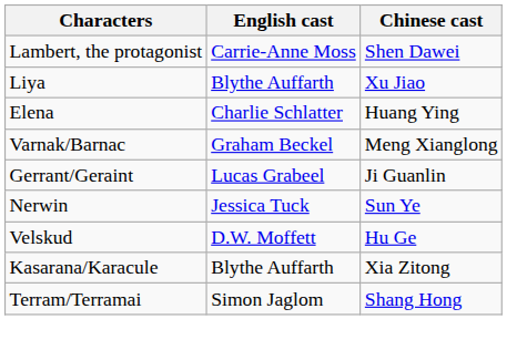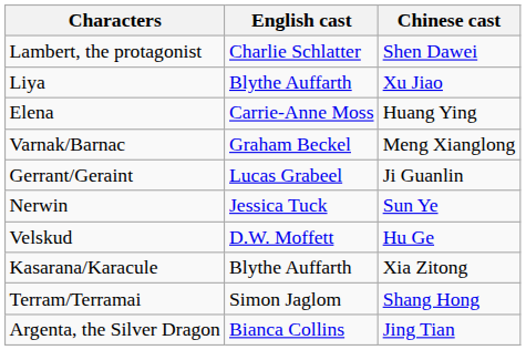Lambert, the protagonist | English cast: Carrie-Anne Moss -> Charlie Schlatter
Elena | English cast: Charlie Schlatter -> Carrie-Anne Moss
+ row: Argenta, the Silver Dragon | Bianca Collins | Jing Tian
